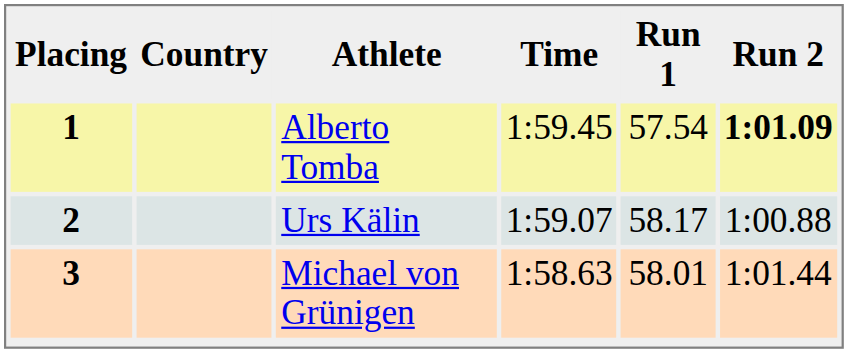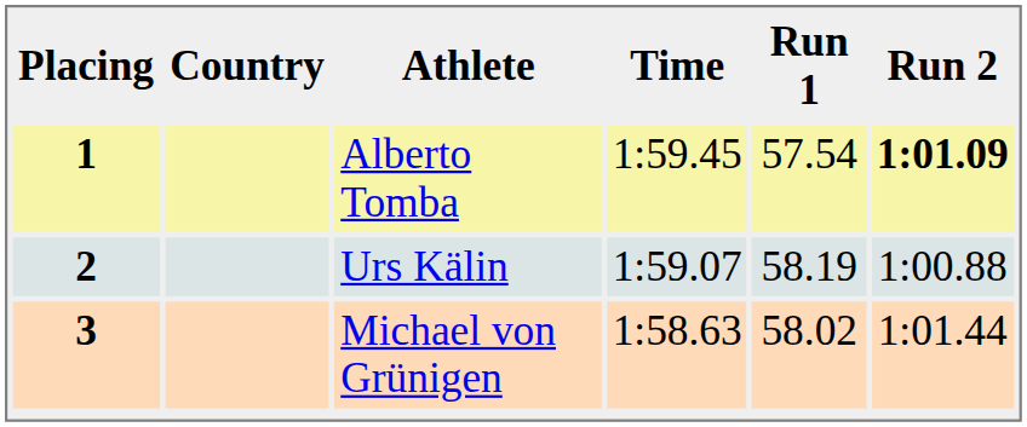2 | Run 1: 58.17 -> 58.19
3 | Run 1: 58.01 -> 58.02
